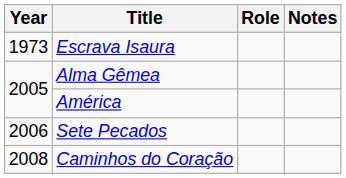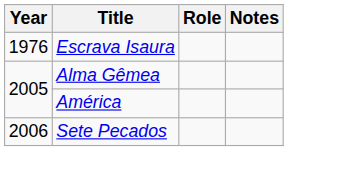Escrava Isaura | Year: 1973 -> 1976
- row: 2008 | Caminhos do Coração
